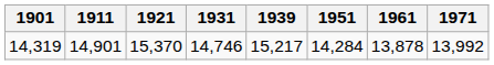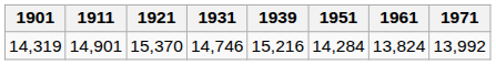14,319 | 1939: 15,217 -> 15,216
14,319 | 1961: 13,878 -> 13,824
